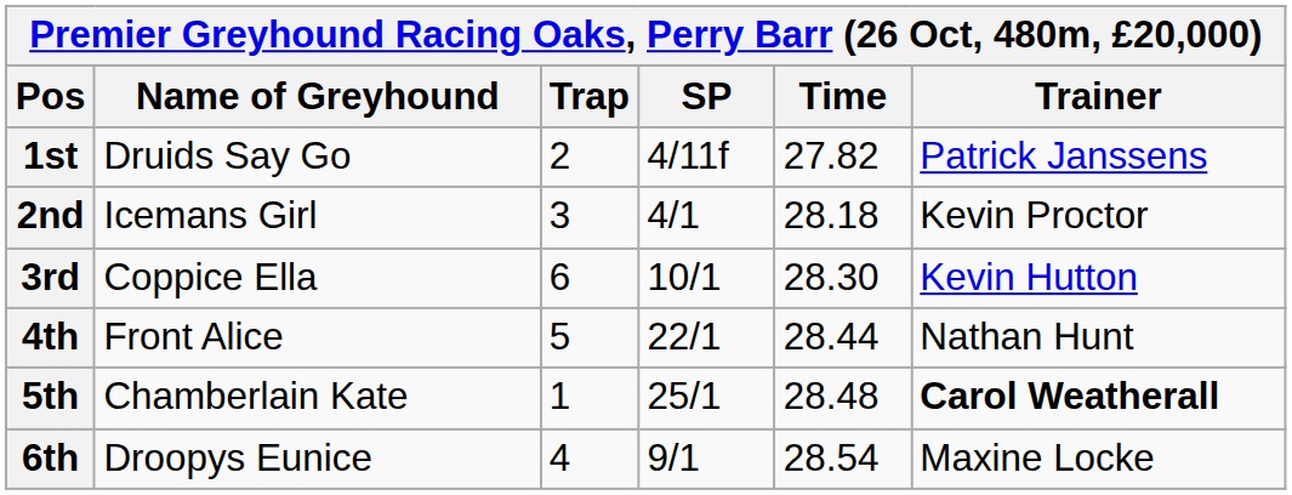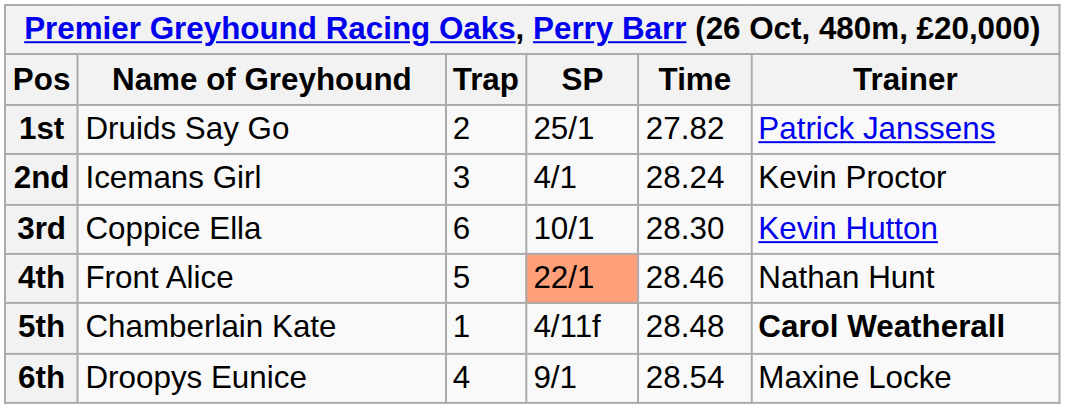1st | SP: 4/11f -> 25/1
2nd | Time: 28.18 -> 28.24
4th | SP: no background -> lightsalmon background
4th | Time: 28.44 -> 28.46
5th | SP: 25/1 -> 4/11f
